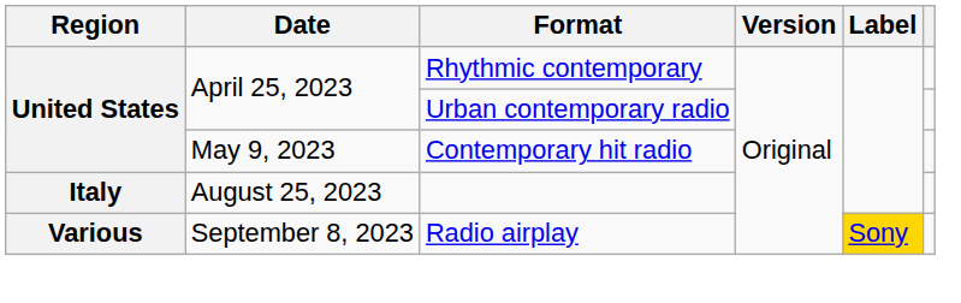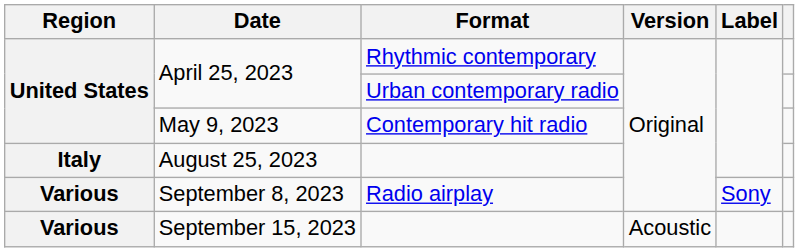September 8, 2023 | Label: gold background -> no background
+ row: Various | September 15, 2023 | Acoustic
